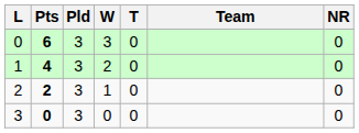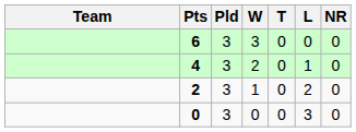columns swapped: Team <-> L
